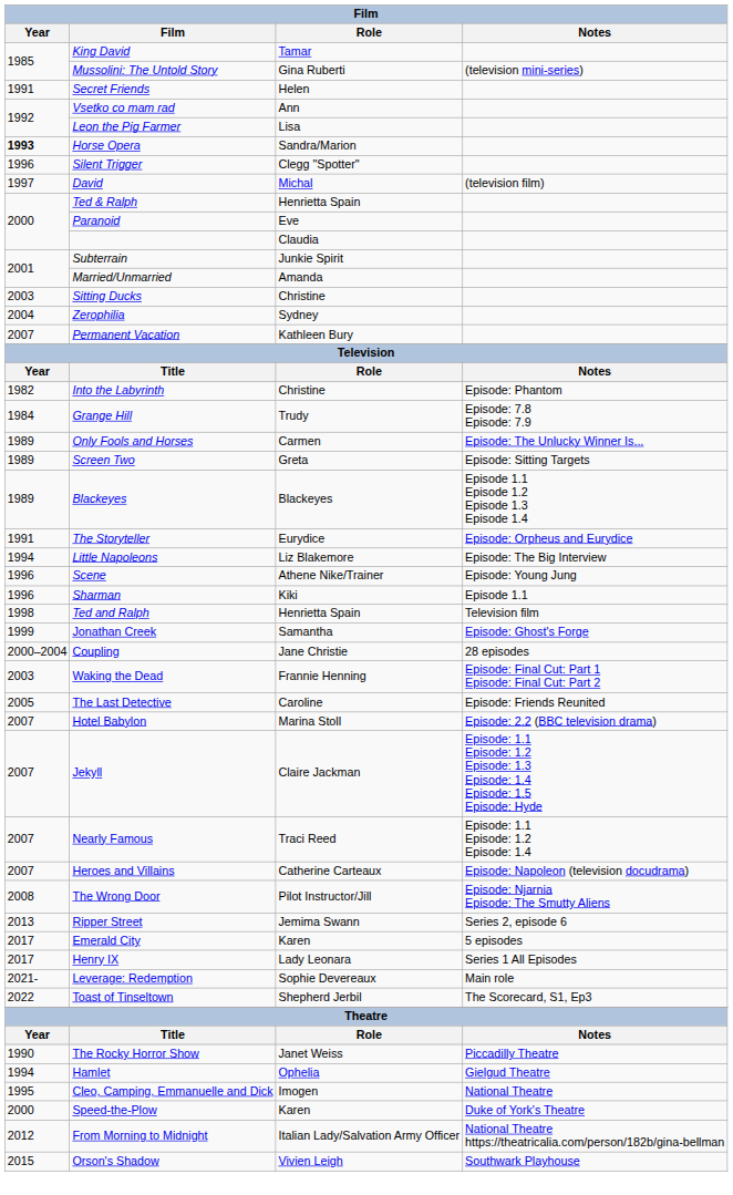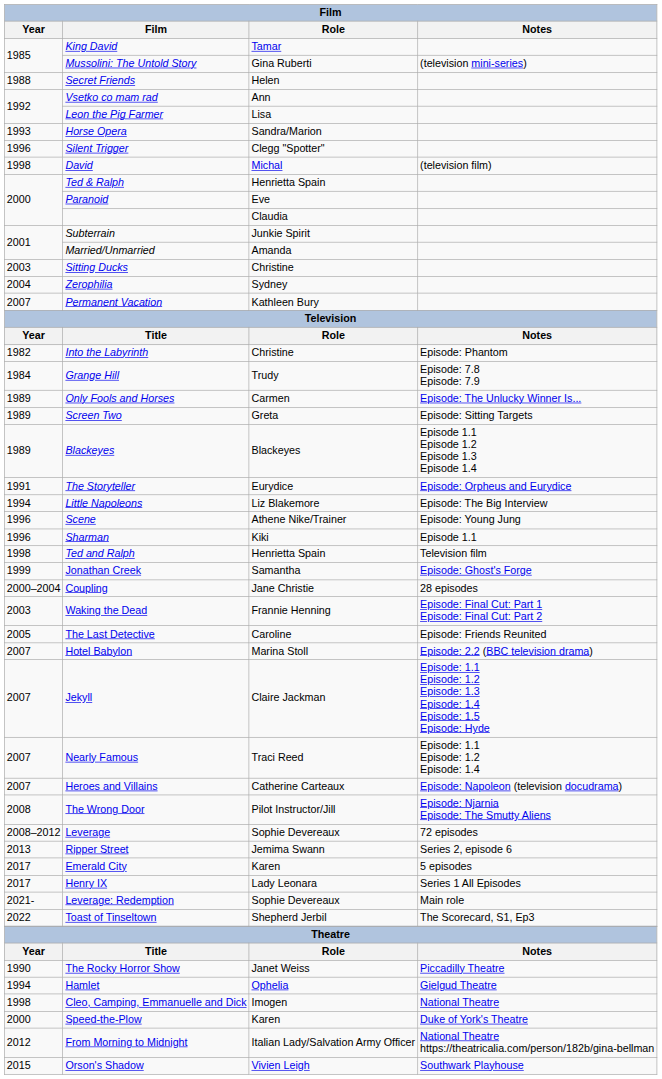Secret Friends | Year: 1991 -> 1988
Horse Opera | Year: bold -> normal
David | Year: 1997 -> 1998
+ row: 2008–2012 | Leverage | Sophie Devereaux | 72 episodes
Cleo, Camping, Emmanuelle and Dick | Year: 1995 -> 1998
